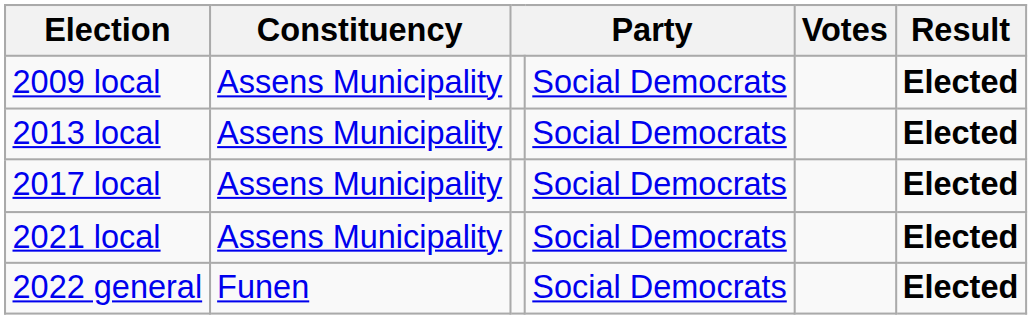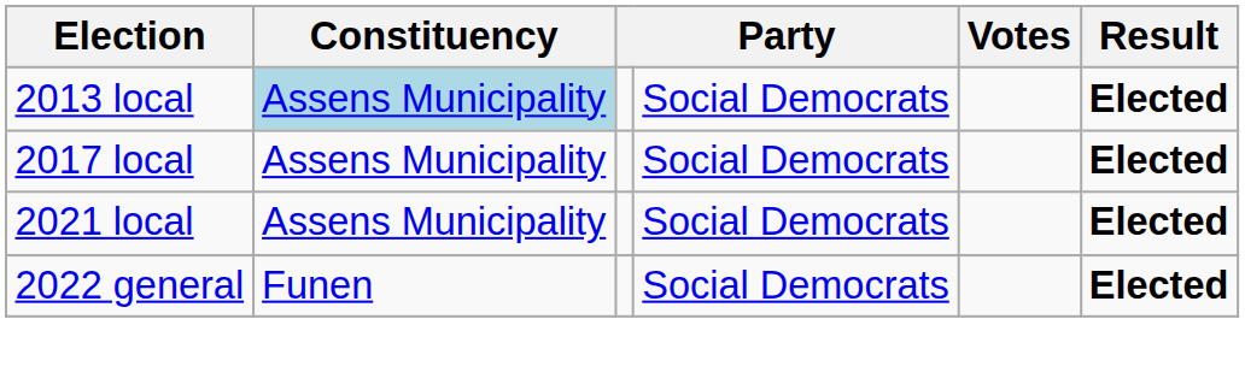- row: 2009 local | Assens Municipality | Social Democrats | Elected
2013 local | Constituency: no background -> lightblue background
